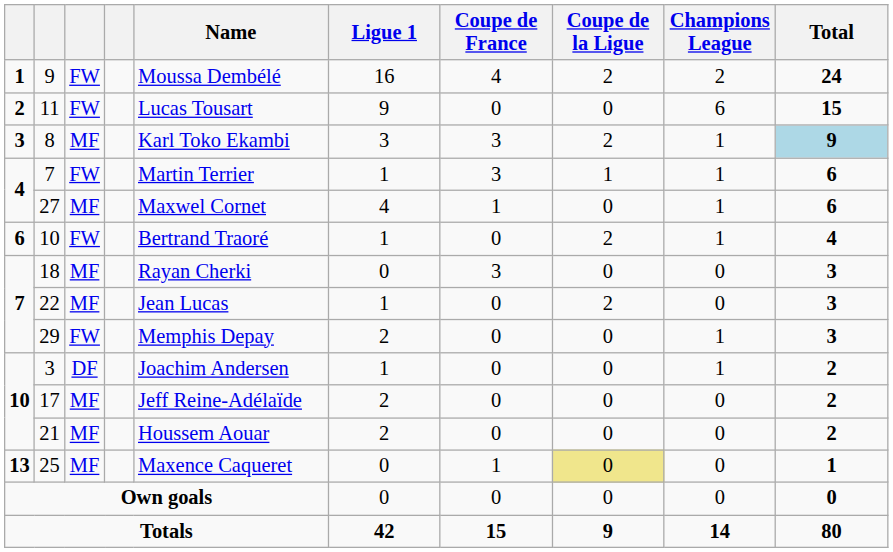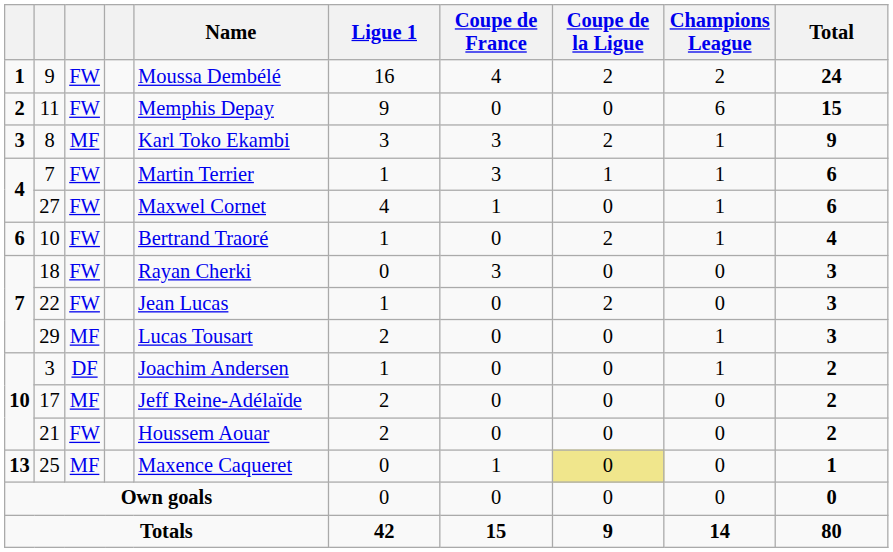11 | Name: Lucas Tousart -> Memphis Depay
8 | Total: lightblue background -> no background
27 | column 3: MF -> FW
18 | column 3: MF -> FW
22 | column 3: MF -> FW
29 | column 3: FW -> MF
29 | Name: Memphis Depay -> Lucas Tousart
21 | column 3: MF -> FW
